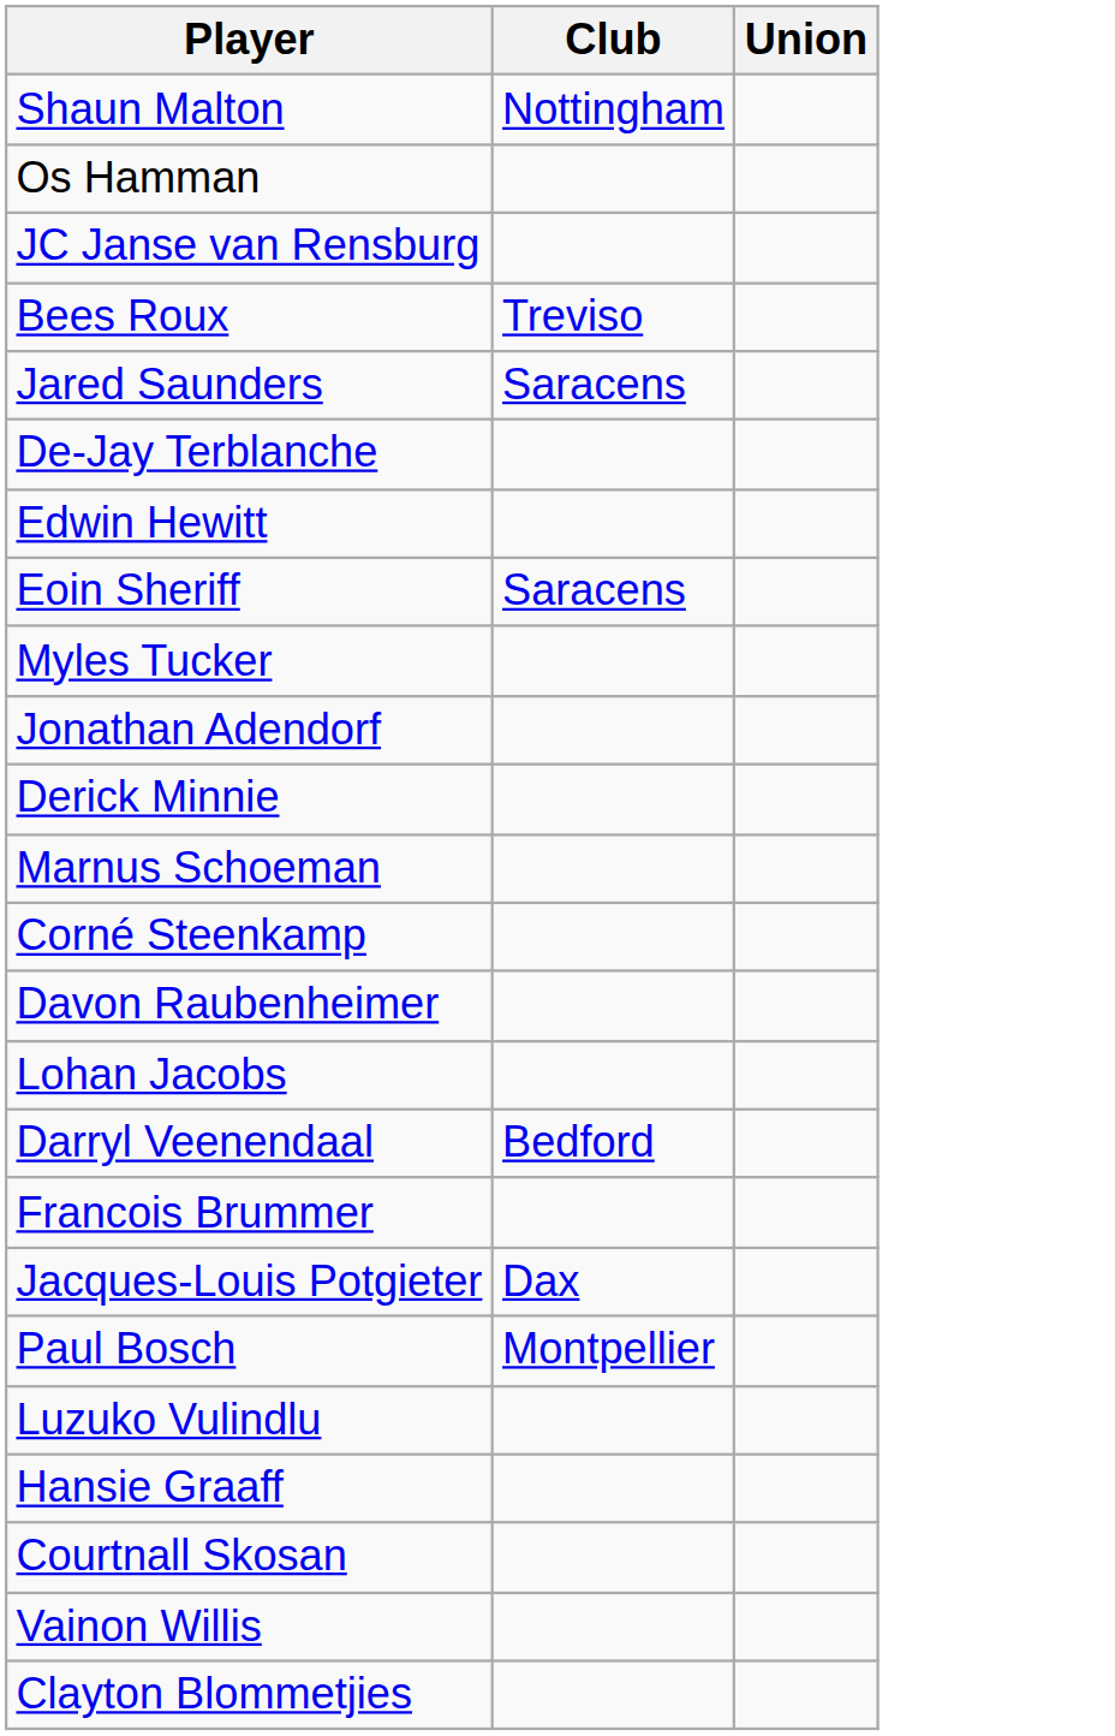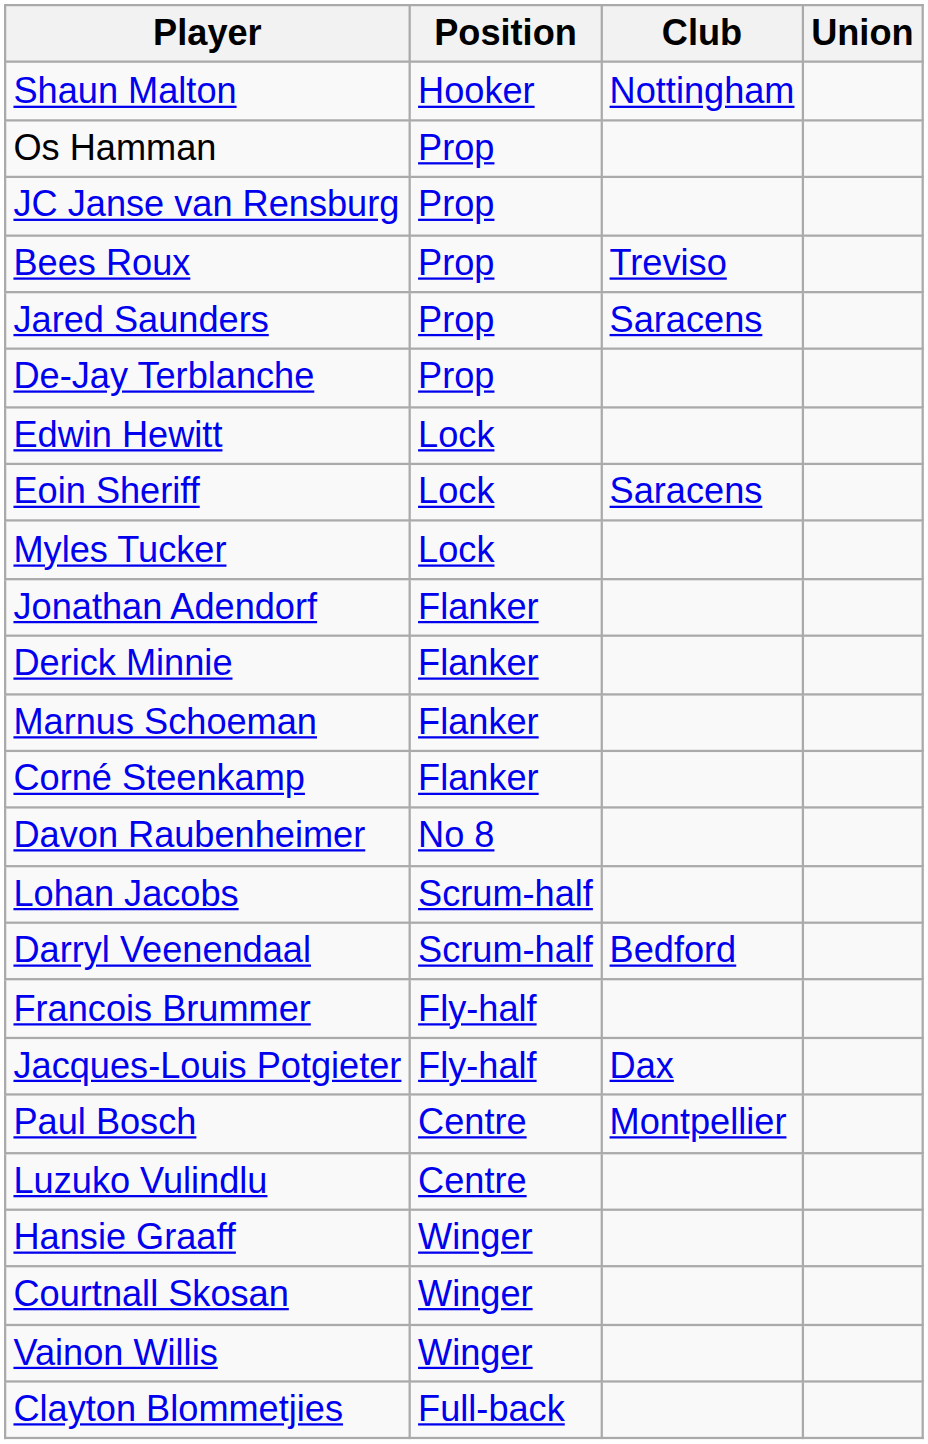+ column: Position | Hooker | Prop | Prop | Prop | Prop | Prop | Lock | Lock | Lock | Flanker | Flanker | Flanker | Flanker | No 8 | Scrum-half | Scrum-half | Fly-half | Fly-half | Centre | Centre | Winger | Winger | Winger | Full-back
